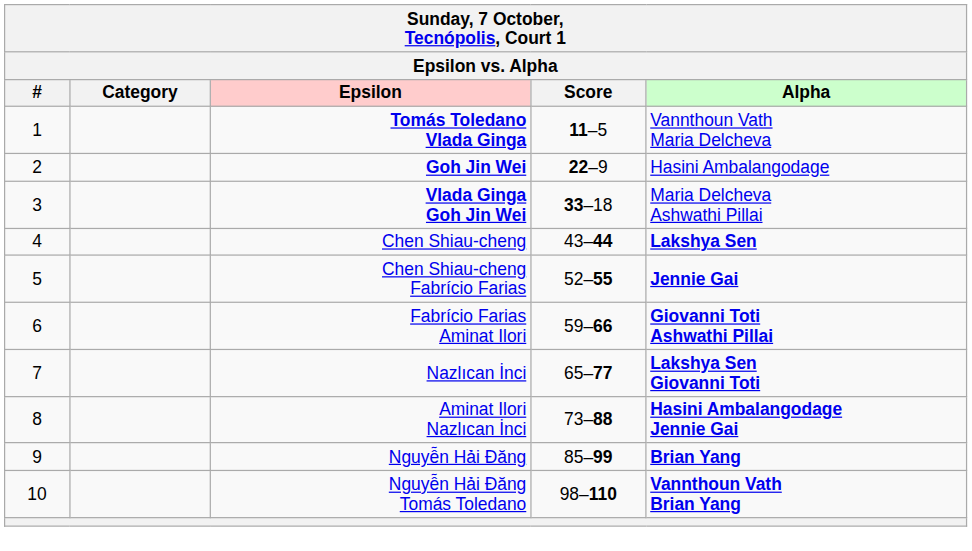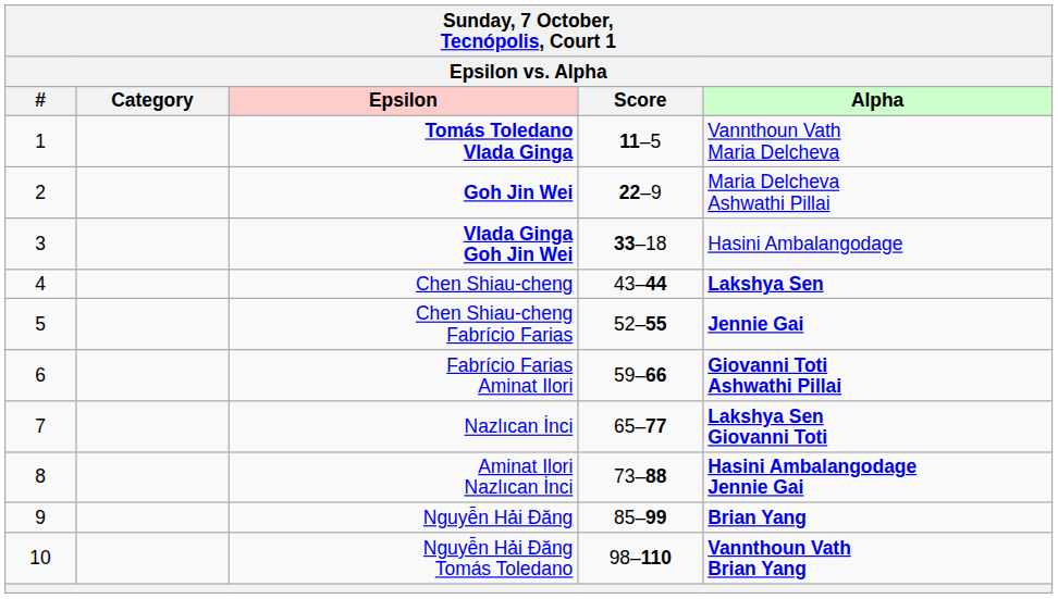Goh Jin Wei | Alpha: Hasini Ambalangodage -> Maria Delcheva Ashwathi Pillai
Vlada Ginga Goh Jin Wei | Alpha: Maria Delcheva Ashwathi Pillai -> Hasini Ambalangodage
